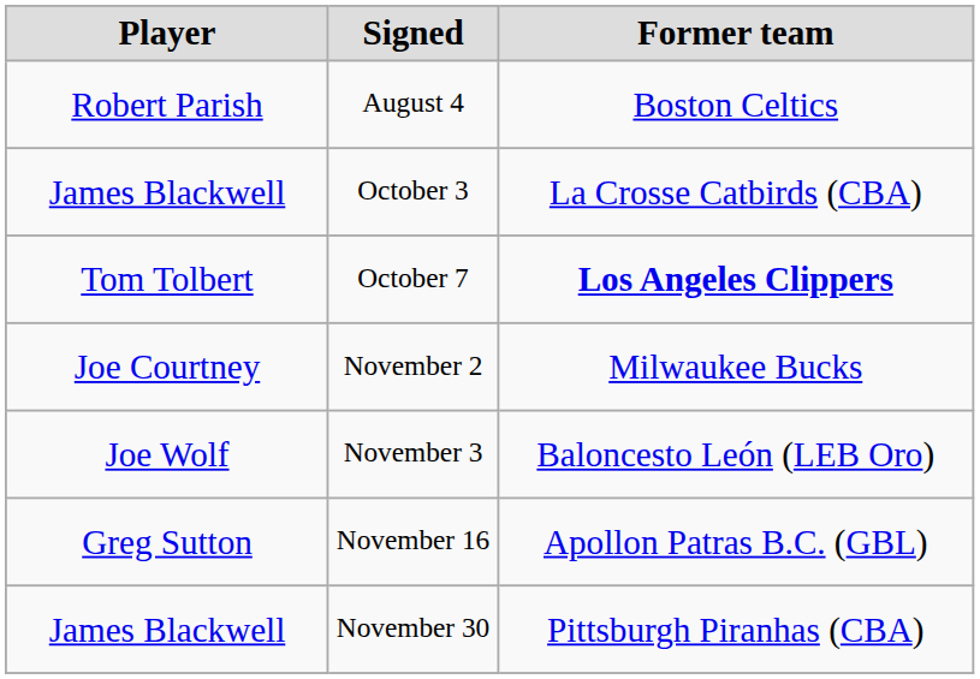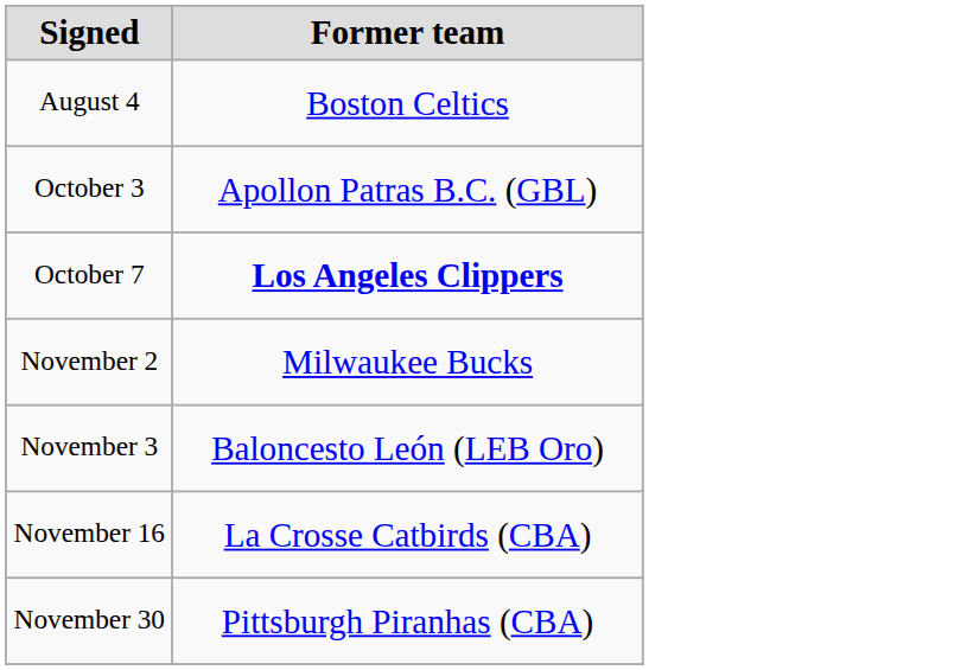- column: Player | Robert Parish | James Blackwell | Tom Tolbert | Joe Courtney | Joe Wolf | Greg Sutton | James Blackwell
October 3 | Former team: La Crosse Catbirds (CBA) -> Apollon Patras B.C. (GBL)
November 16 | Former team: Apollon Patras B.C. (GBL) -> La Crosse Catbirds (CBA)
